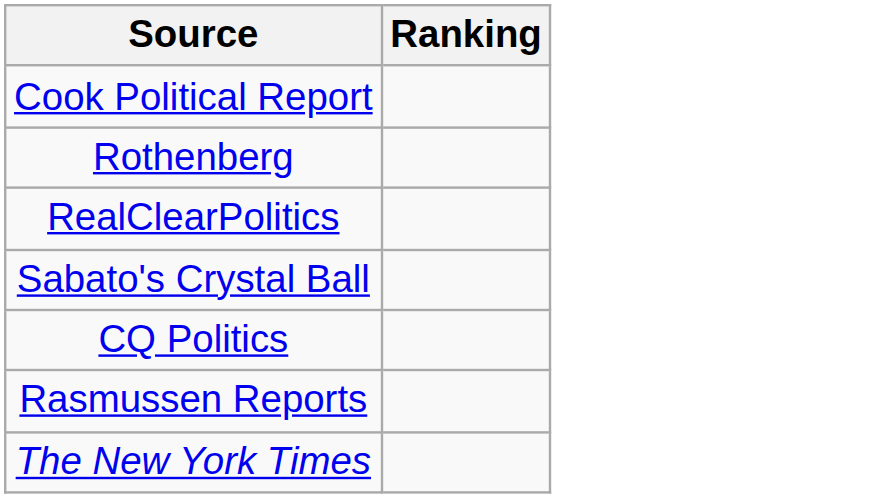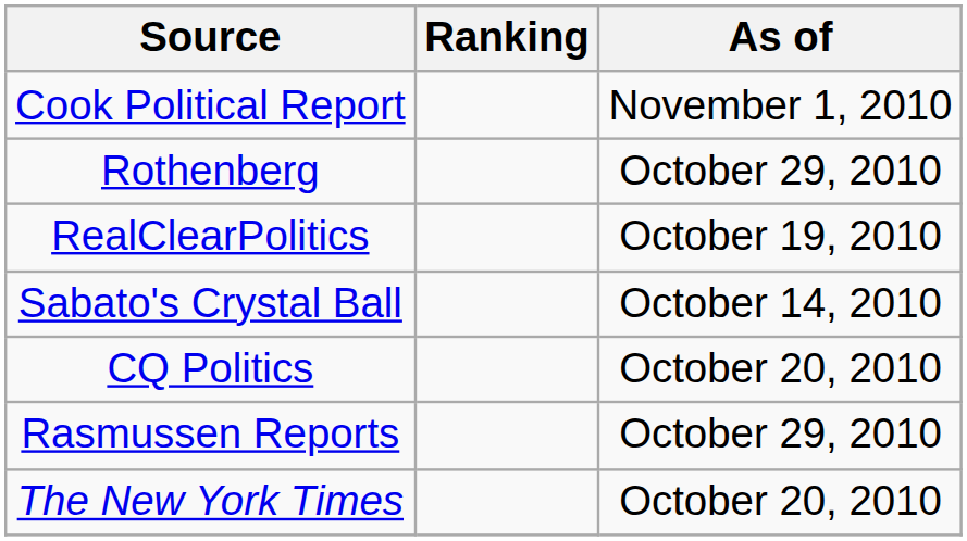+ column: As of | November 1, 2010 | October 29, 2010 | October 19, 2010 | October 14, 2010 | October 20, 2010 | October 29, 2010 | October 20, 2010
